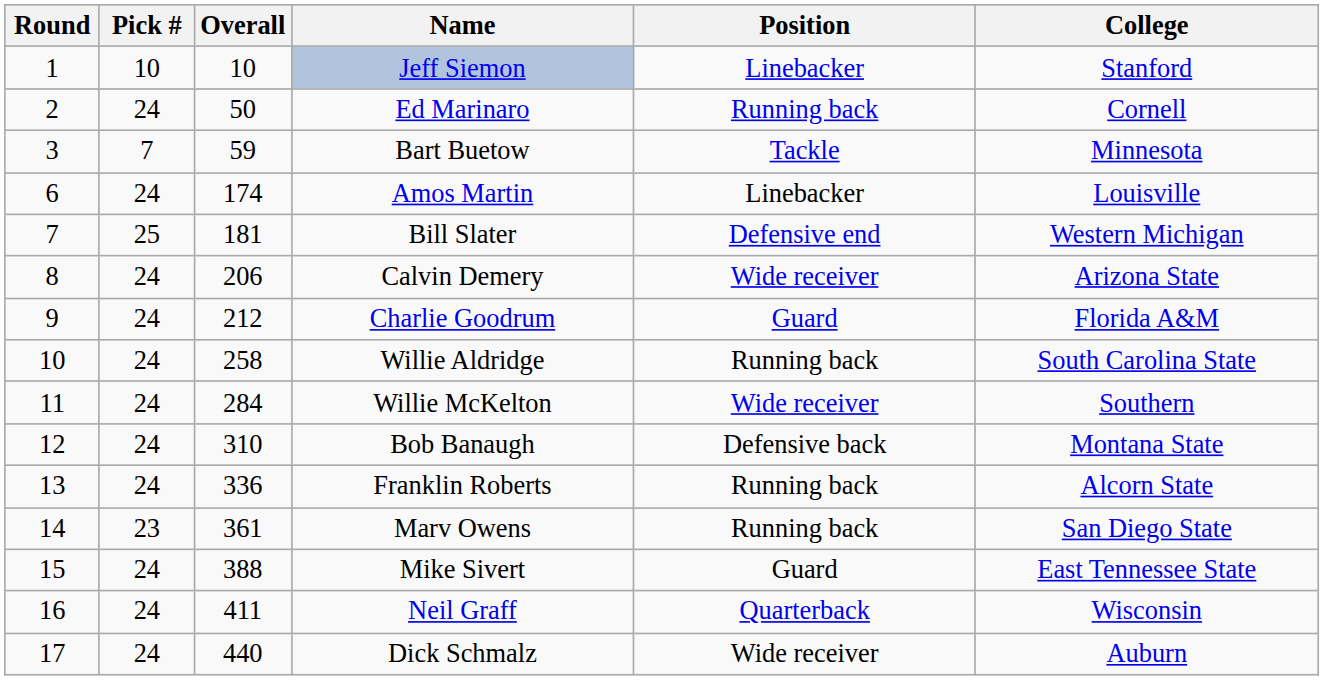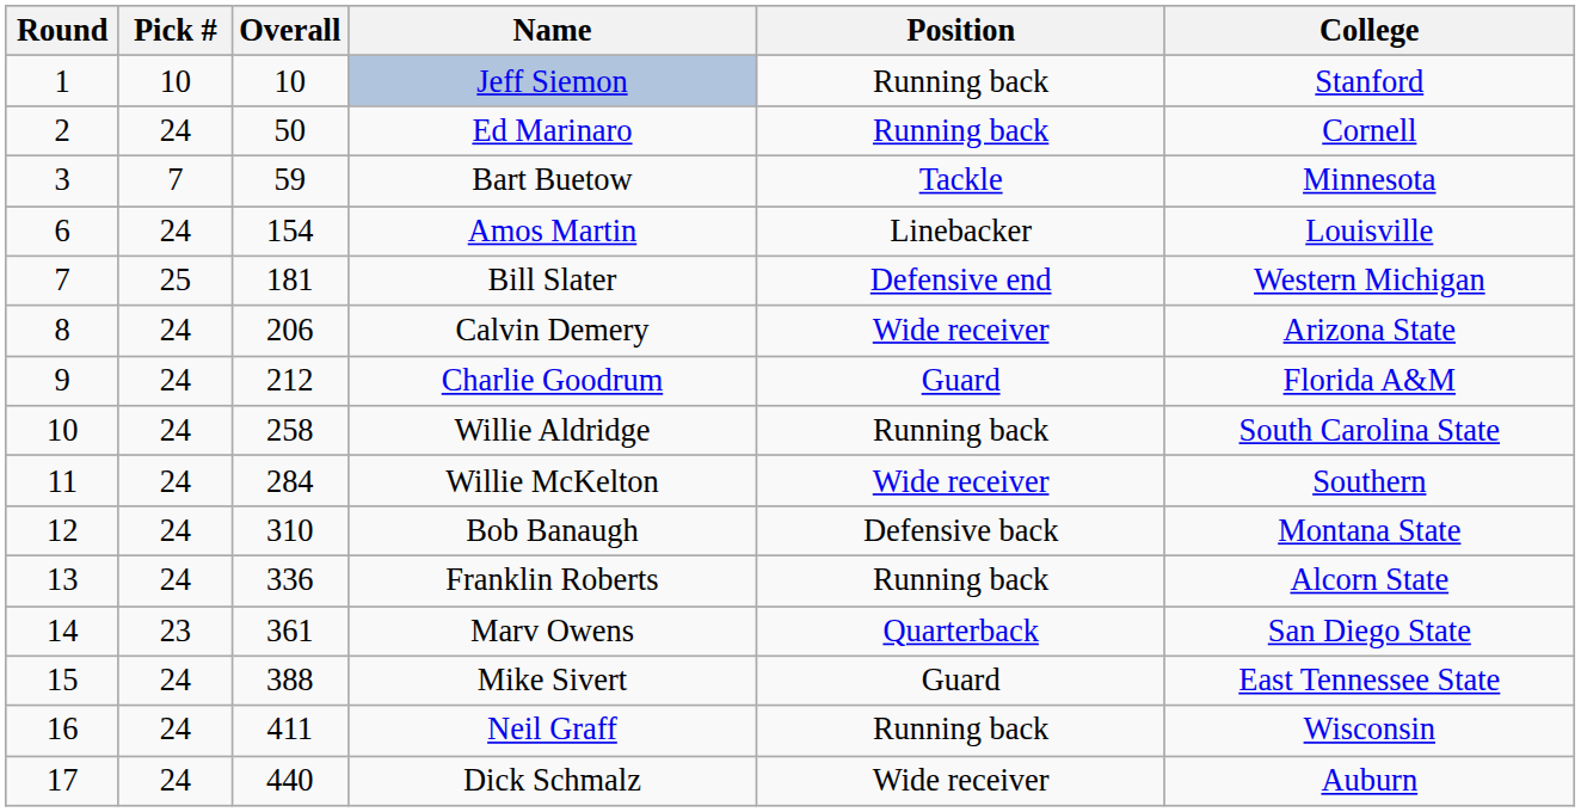Jeff Siemon | Position: Linebacker -> Running back
Amos Martin | Overall: 174 -> 154
Marv Owens | Position: Running back -> Quarterback
Neil Graff | Position: Quarterback -> Running back
